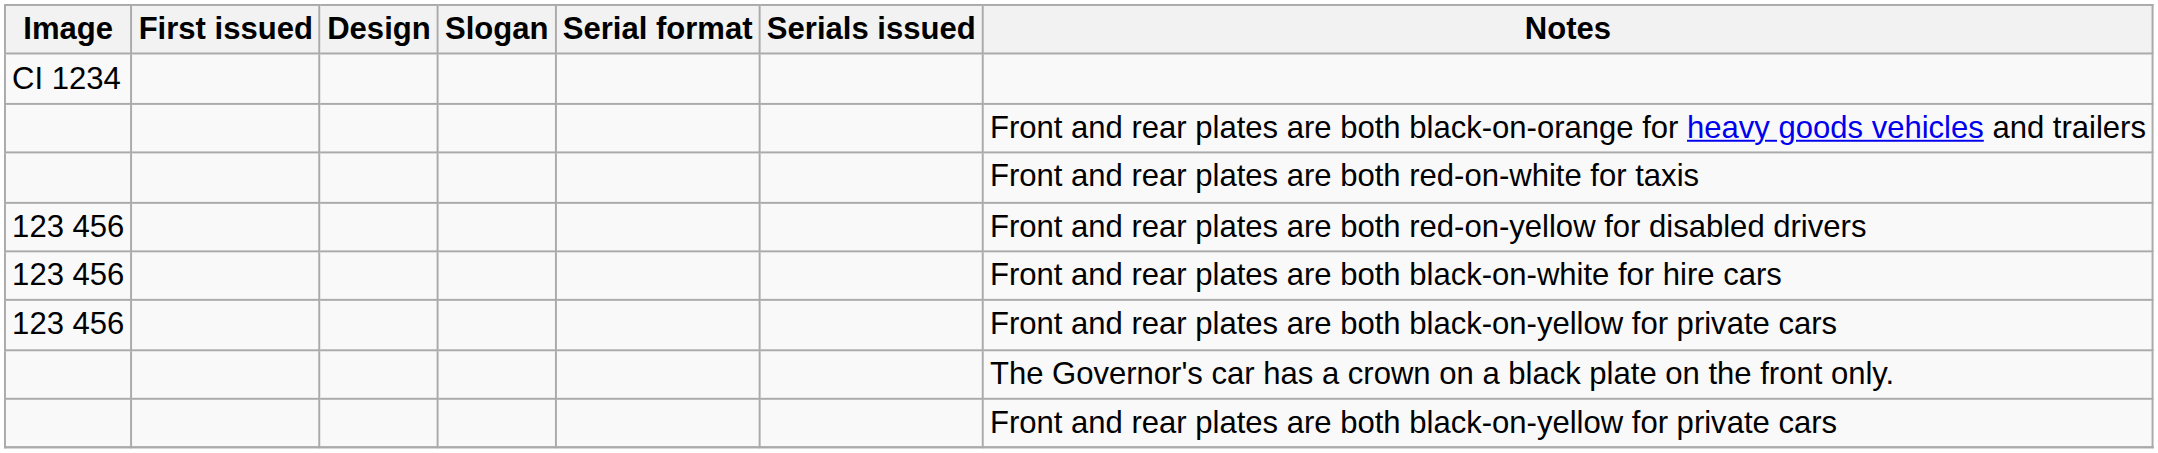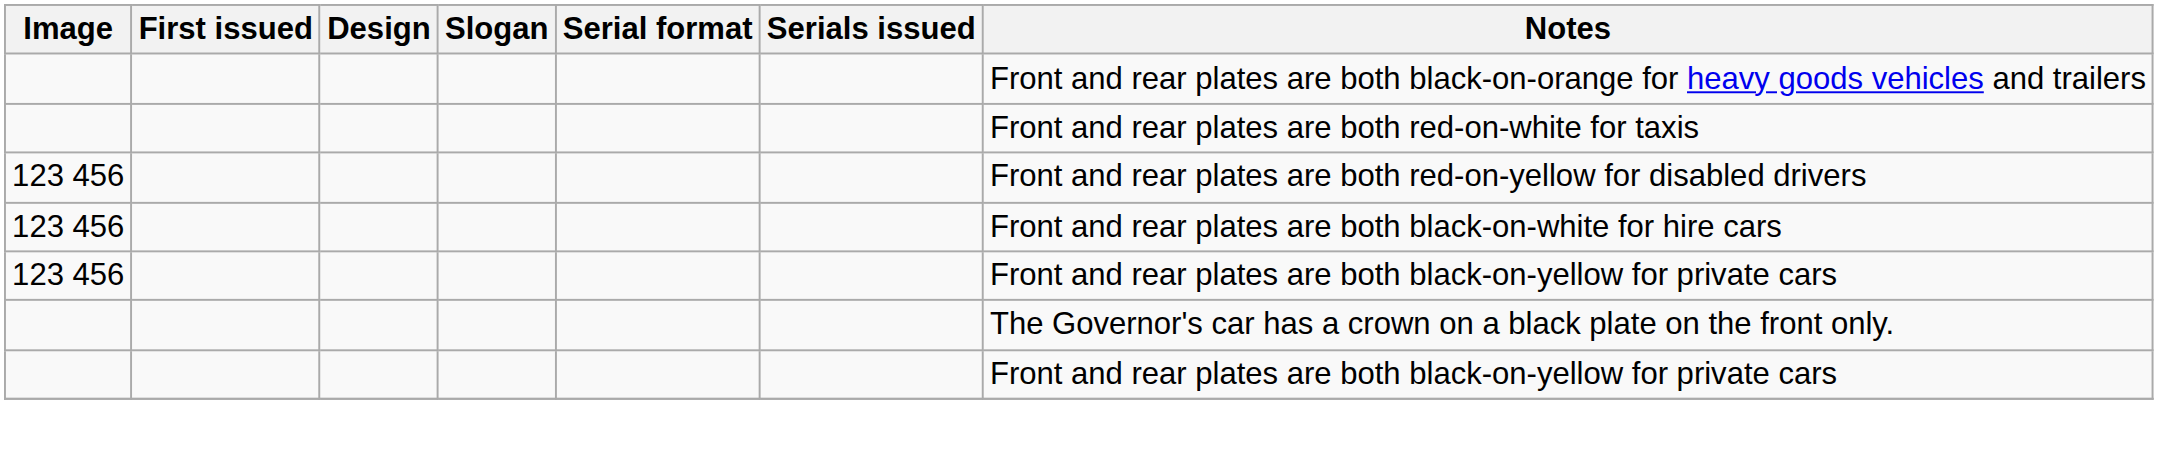- row: CI 1234
